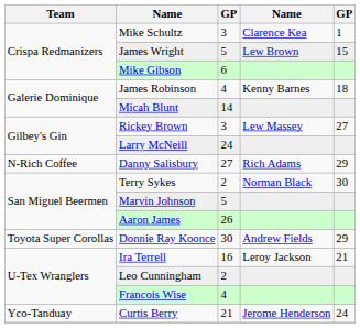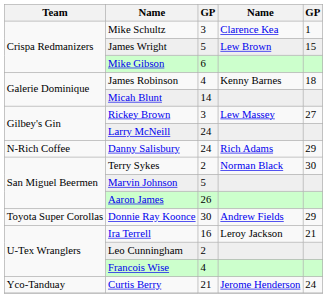Danny Salisbury | column 3: 27 -> 24
